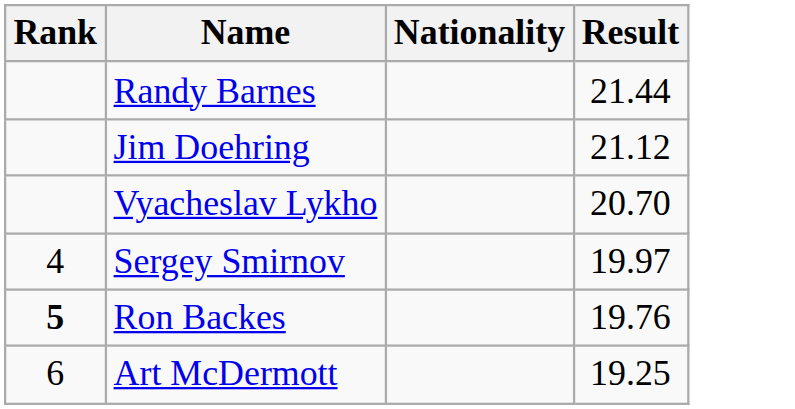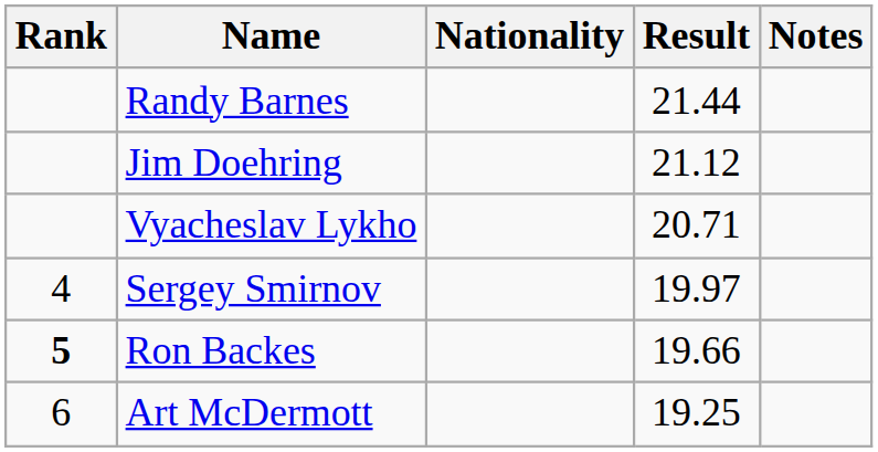+ column: Notes
Vyacheslav Lykho | Result: 20.70 -> 20.71
Ron Backes | Result: 19.76 -> 19.66
